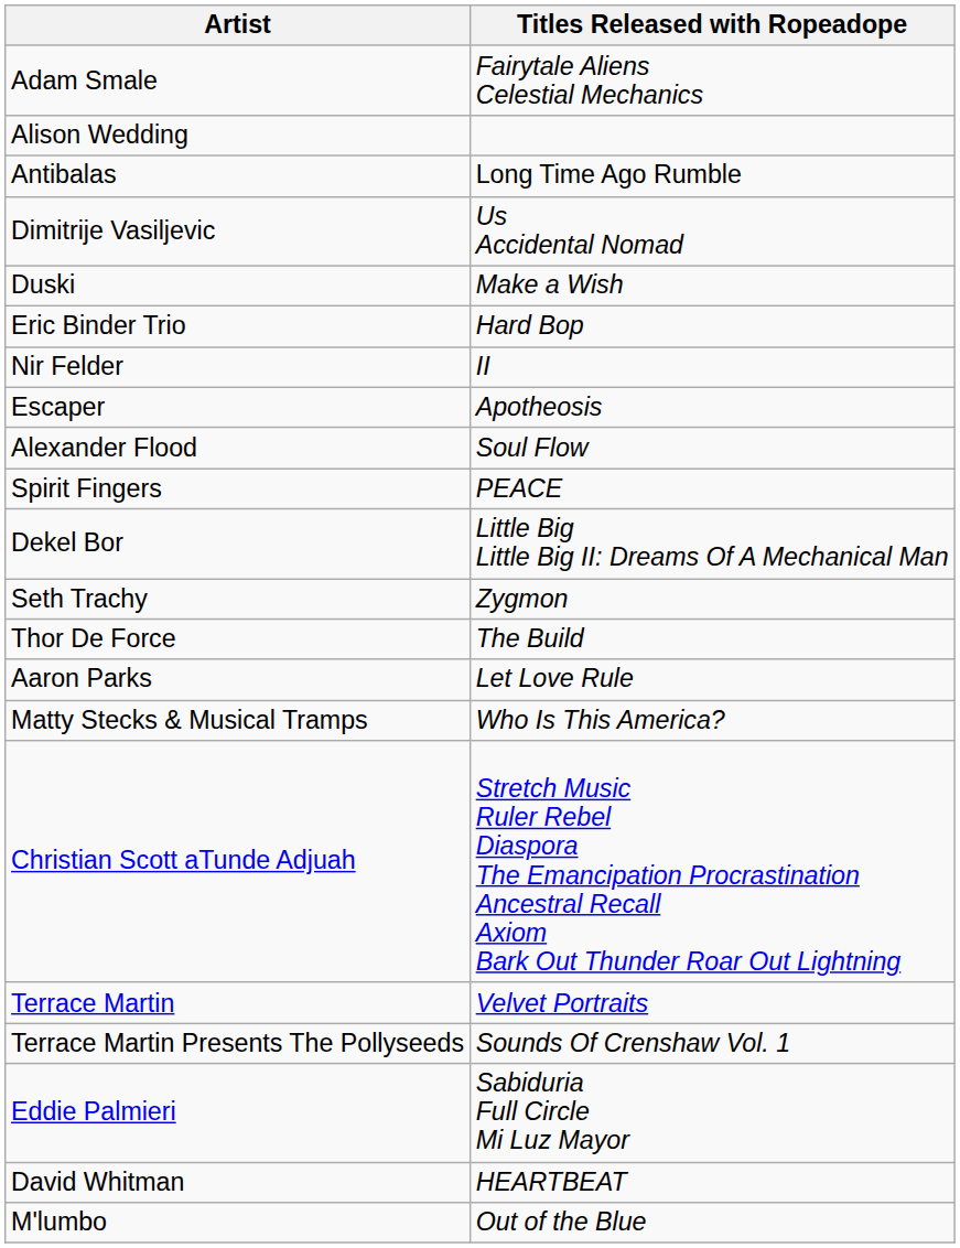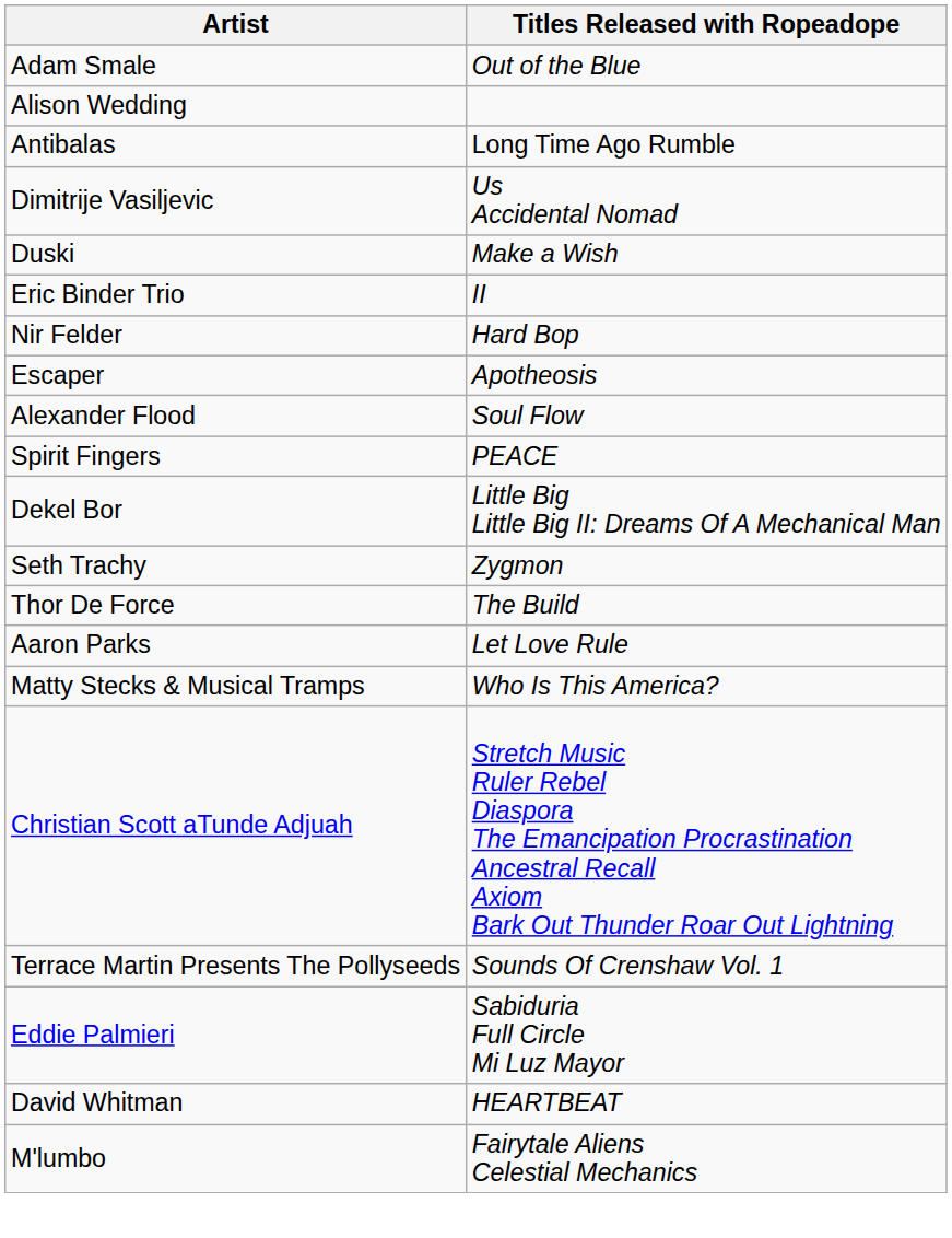Adam Smale | Titles Released with Ropeadope: Fairytale Aliens Celestial Mechanics -> Out of the Blue
Eric Binder Trio | Titles Released with Ropeadope: Hard Bop -> II
Nir Felder | Titles Released with Ropeadope: II -> Hard Bop
- row: Terrace Martin | Velvet Portraits
M'lumbo | Titles Released with Ropeadope: Out of the Blue -> Fairytale Aliens Celestial Mechanics
